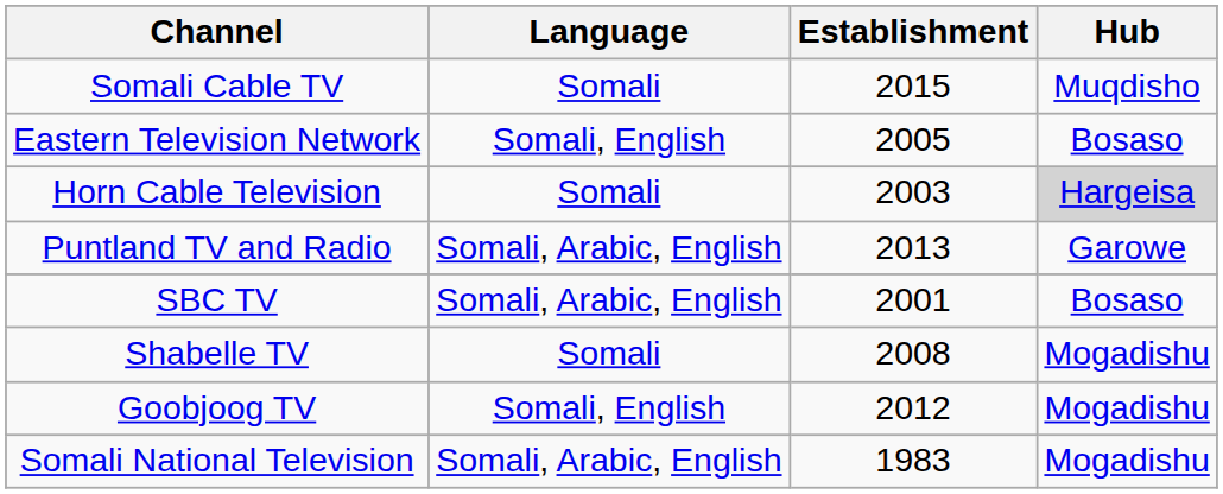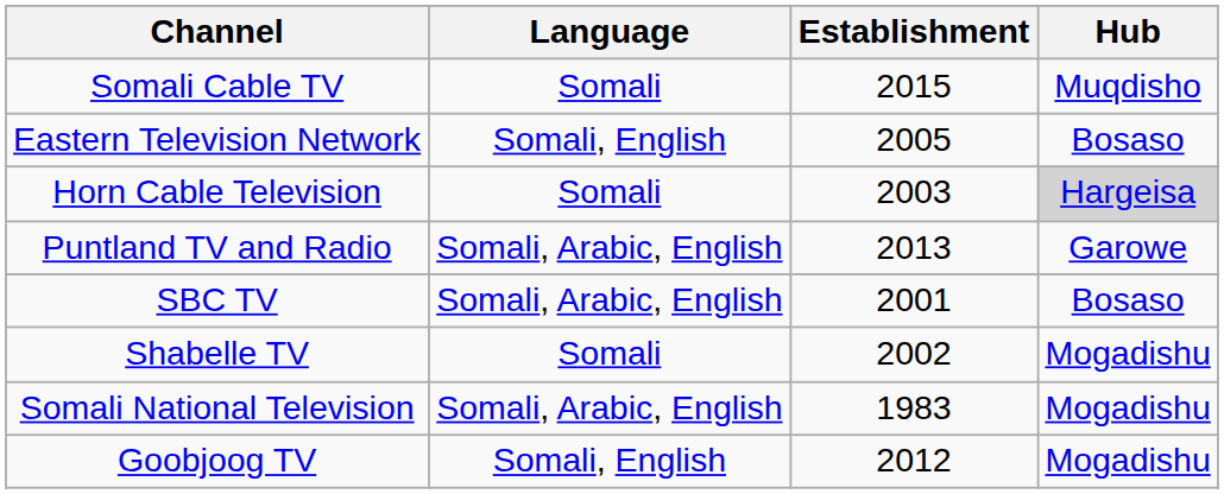Shabelle TV | Establishment: 2008 -> 2002
rows swapped: Somali National Television <-> Goobjoog TV
